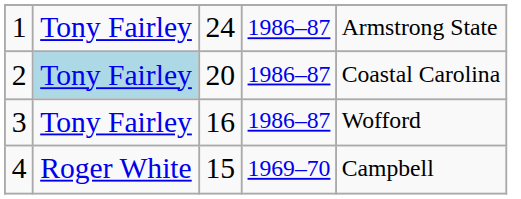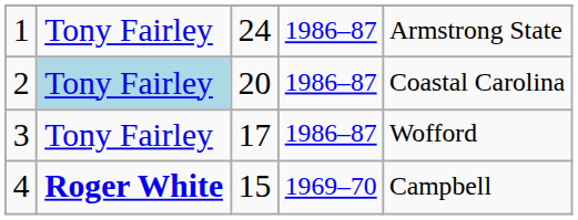3 | column 3: 16 -> 17
4 | column 2: normal -> bold
